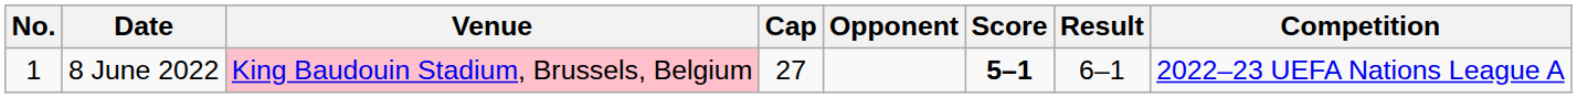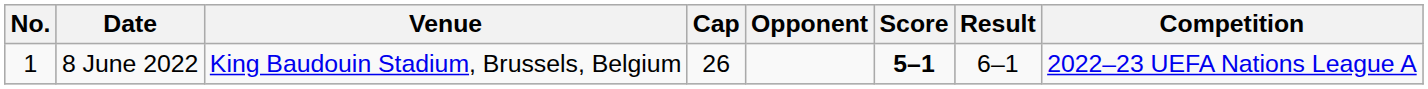8 June 2022 | Venue: pink background -> no background
8 June 2022 | Cap: 27 -> 26
